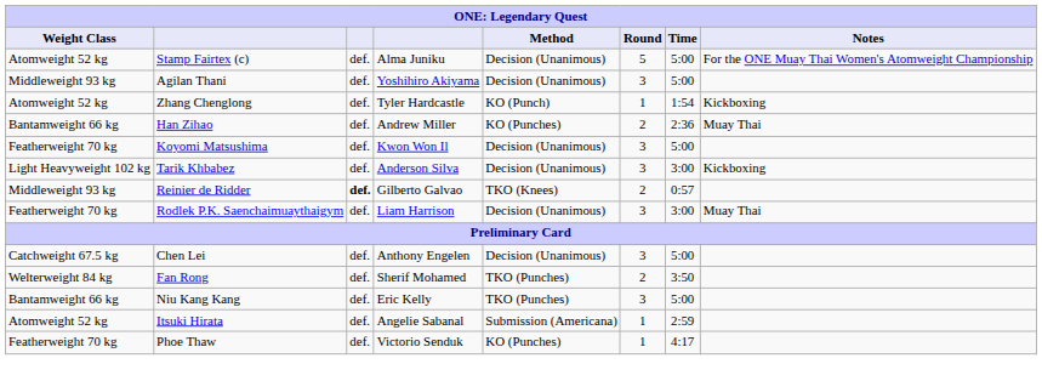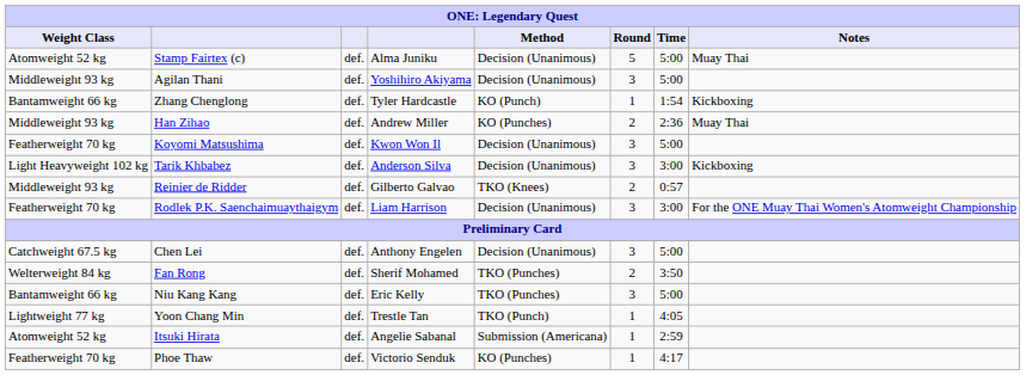Stamp Fairtex (c) | Notes: For the ONE Muay Thai Women's Atomweight Championship -> Muay Thai
Zhang Chenglong | Weight Class: Atomweight 52 kg -> Bantamweight 66 kg
Han Zihao | Weight Class: Bantamweight 66 kg -> Middleweight 93 kg
Reinier de Ridder | column 3: bold -> normal
Rodlek P.K. Saenchaimuaythaigym | Notes: Muay Thai -> For the ONE Muay Thai Women's Atomweight Championship
+ row: Lightweight 77 kg | Yoon Chang Min | def. | Trestle Tan | TKO (Punch) | 1 | 4:05
